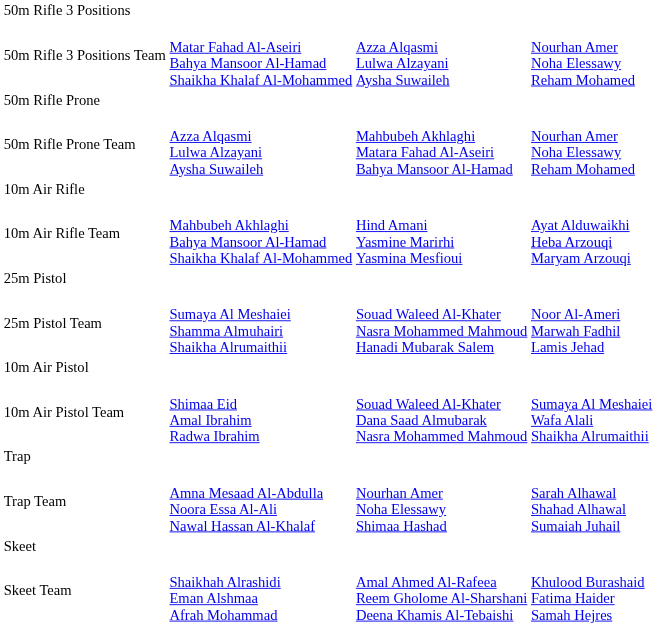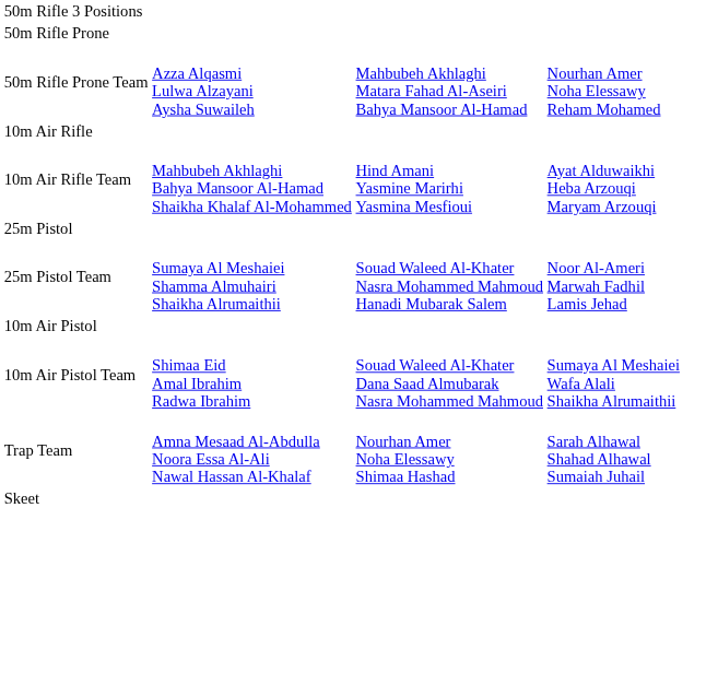- row: 50m Rifle 3 Positions Team | Matar Fahad Al-Aseiri Bahya Mansoor Al-Hamad Shaikha Khalaf Al-Mohammed | Azza Alqasmi Lulwa Alzayani Aysha Suwaileh | Nourhan Amer Noha Elessawy Reham Mohamed
- row: Trap
- row: Skeet Team | Shaikhah Alrashidi Eman Alshmaa Afrah Mohammad | Amal Ahmed Al-Rafeea Reem Gholome Al-Sharshani Deena Khamis Al-Tebaishi | Khulood Burashaid Fatima Haider Samah Hejres
